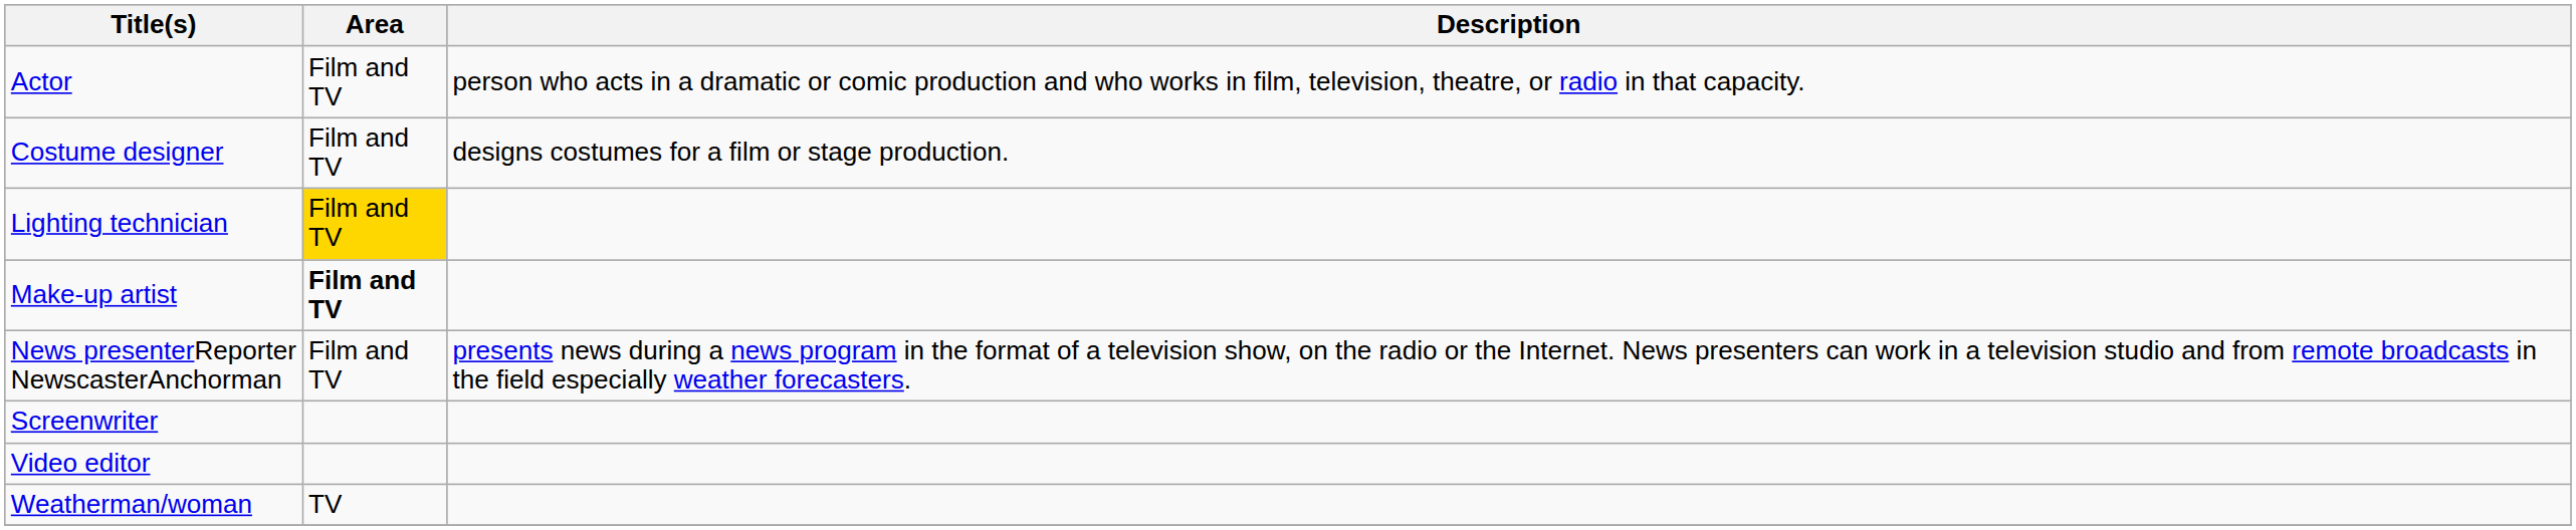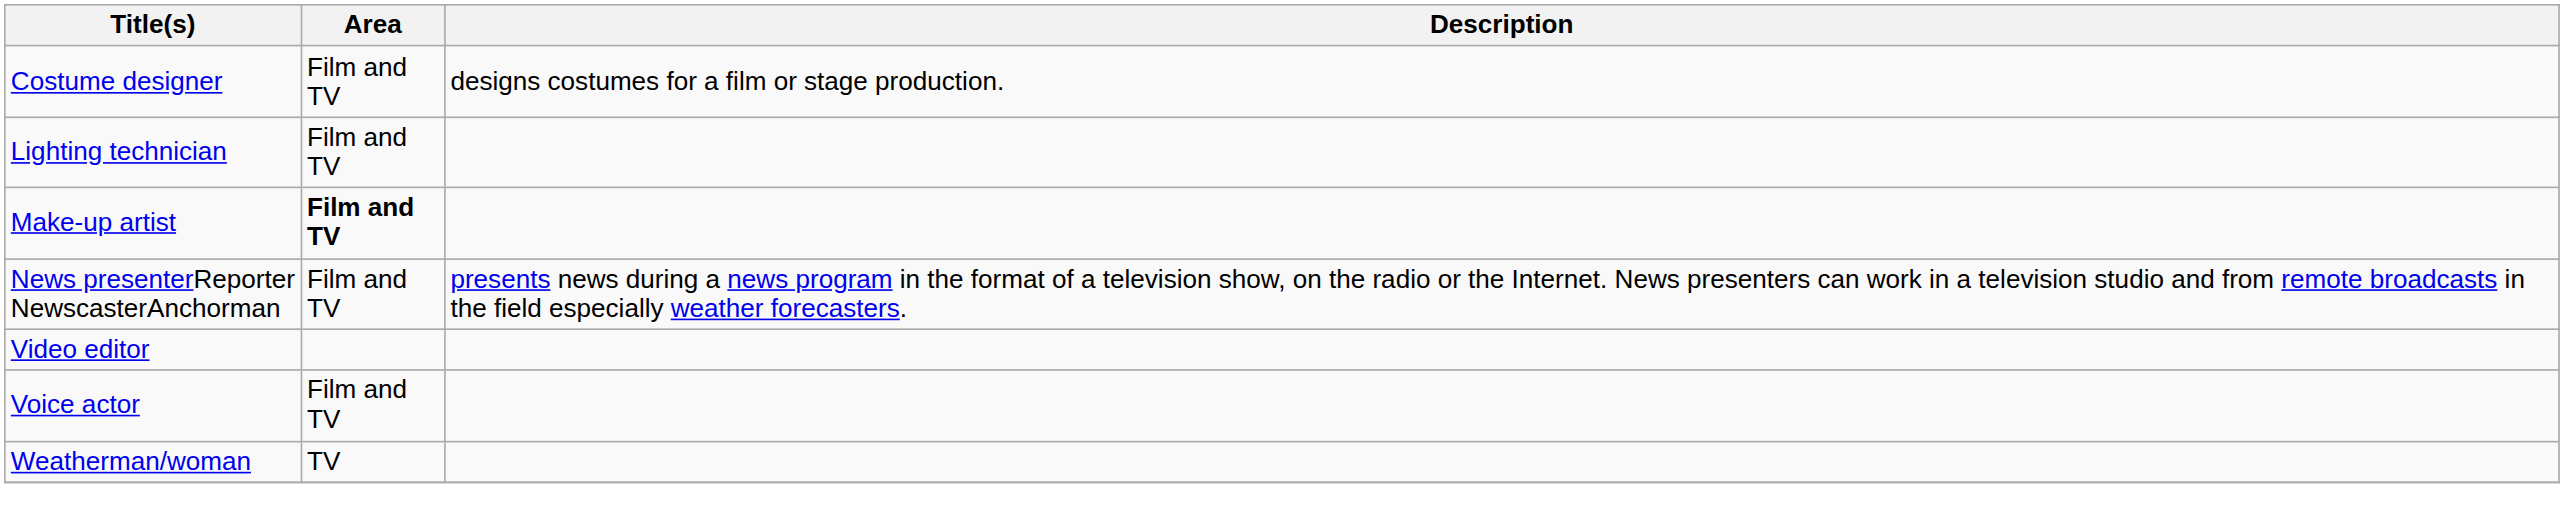- row: Actor | Film and TV | person who acts in a dramatic or comic production and who works in film, television, theatre, or radio in that capacity.
Lighting technician | Area: gold background -> no background
- row: Screenwriter
+ row: Voice actor | Film and TV
